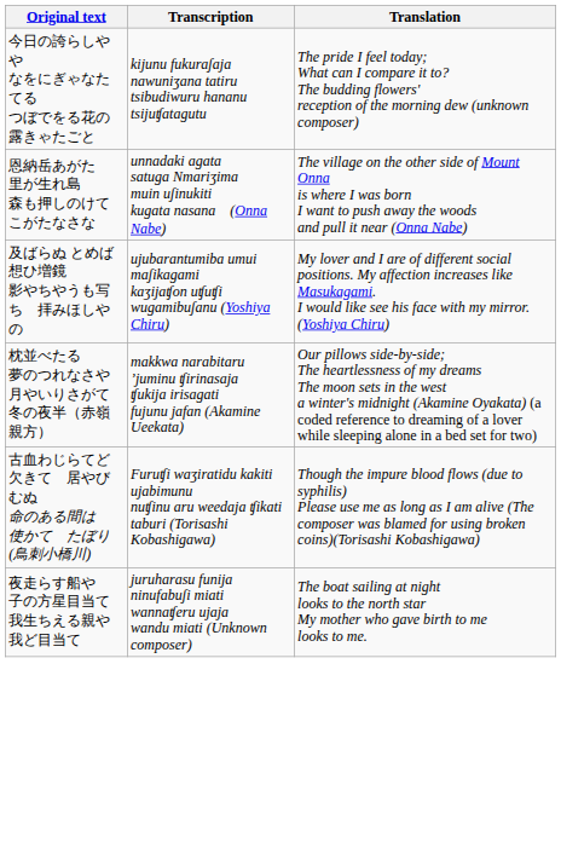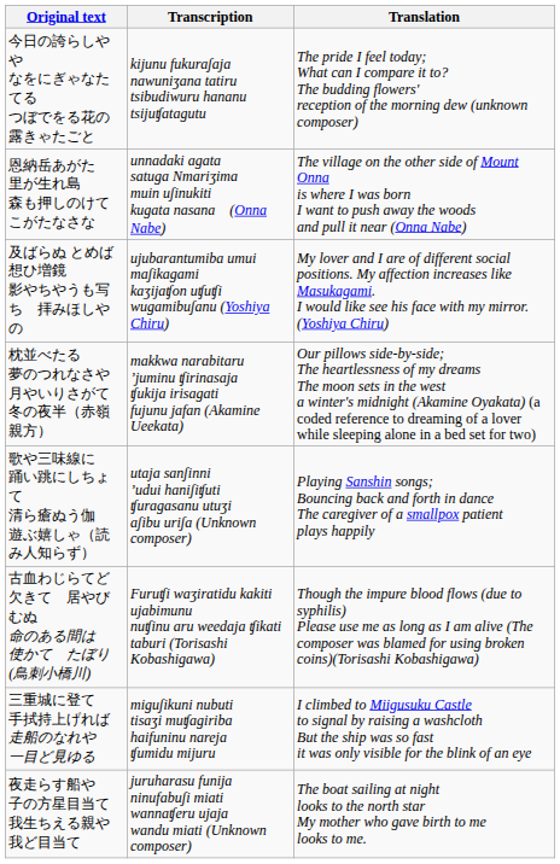+ row: 歌や三味線に 踊い跳にしちょて 清ら瘡ぬう伽 遊ぶ嬉しゃ（読み人知らず） | utaja sanʃinni ’udui haniʃiʧuti ʧuragasanu utuʒi aʃibu uriʃa (Unknown composer) | Playing Sanshin songs; Bouncing back and forth in dance The caregiver of a smallpox patient plays happily
+ row: 三重城に登て 手拭持上げれば 走船のなれや 一目ど見ゆる | miguʃikuni nubuti tisaʒi muʧagiriba haifuninu nareja ʧumidu mijuru | I climbed to Miigusuku Castle to signal by raising a washcloth But the ship was so fast it was only visible for the blink of an eye
